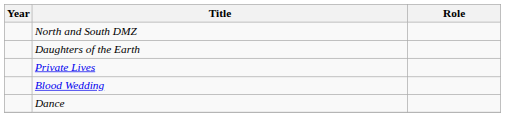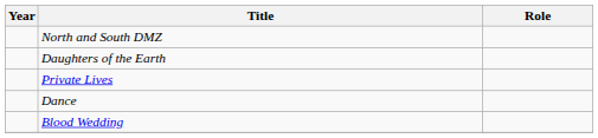rows swapped: Dance <-> Blood Wedding
